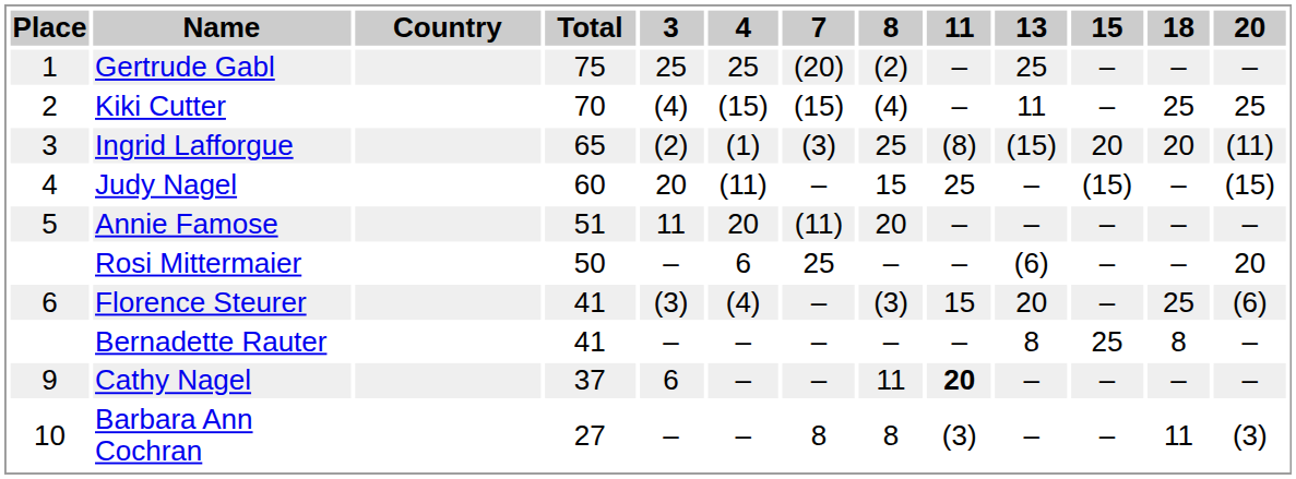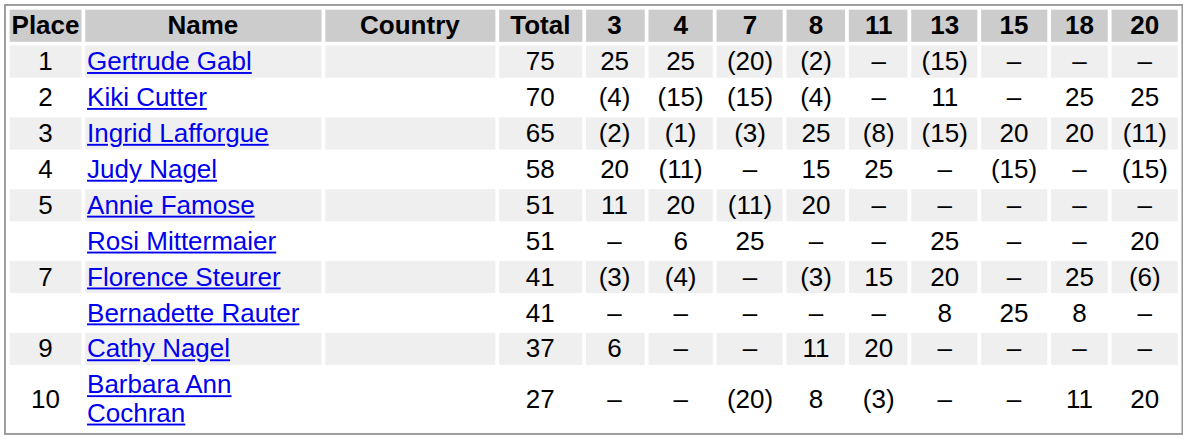Gertrude Gabl | 13: 25 -> (15)
Judy Nagel | Total: 60 -> 58
Rosi Mittermaier | Total: 50 -> 51
Rosi Mittermaier | 13: (6) -> 25
Florence Steurer | Place: 6 -> 7
Cathy Nagel | 11: bold -> normal
Barbara Ann Cochran | 7: 8 -> (20)
Barbara Ann Cochran | 20: (3) -> 20
